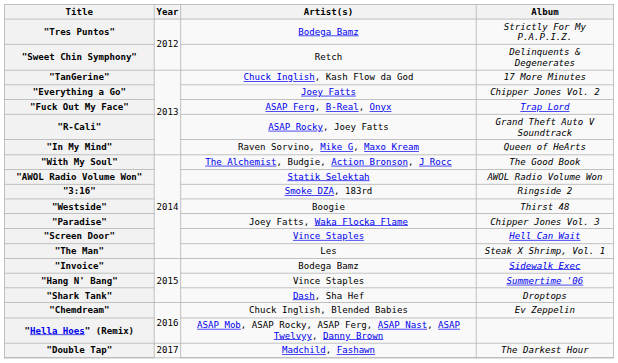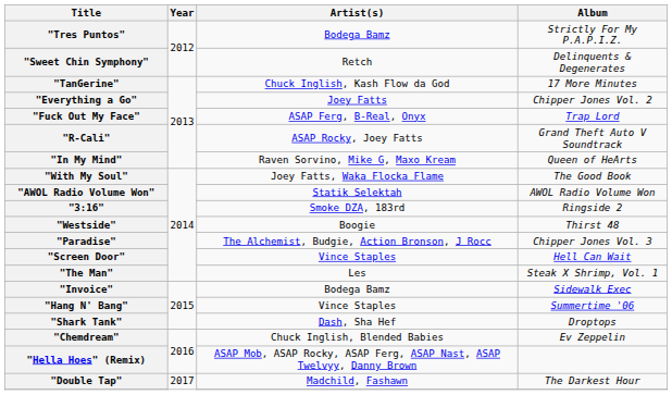"With My Soul" | Artist(s): The Alchemist, Budgie, Action Bronson, J Rocc -> Joey Fatts, Waka Flocka Flame
"Paradise" | Artist(s): Joey Fatts, Waka Flocka Flame -> The Alchemist, Budgie, Action Bronson, J Rocc
